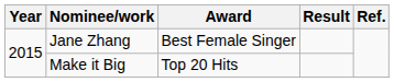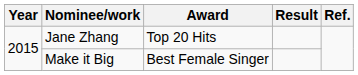Jane Zhang | Award: Best Female Singer -> Top 20 Hits
Make it Big | Award: Top 20 Hits -> Best Female Singer
